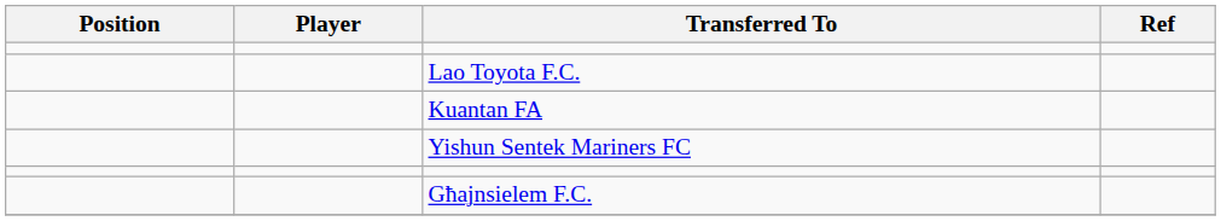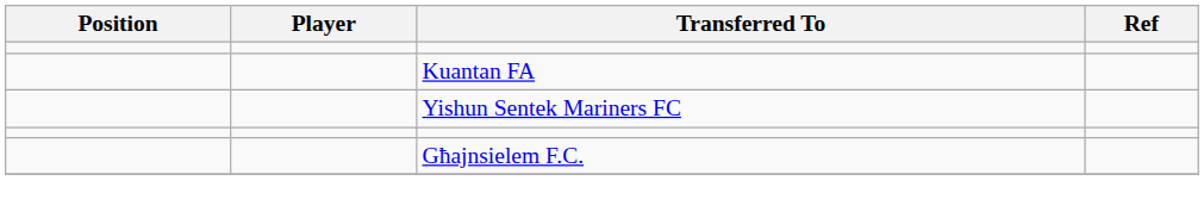- row: Lao Toyota F.C.
